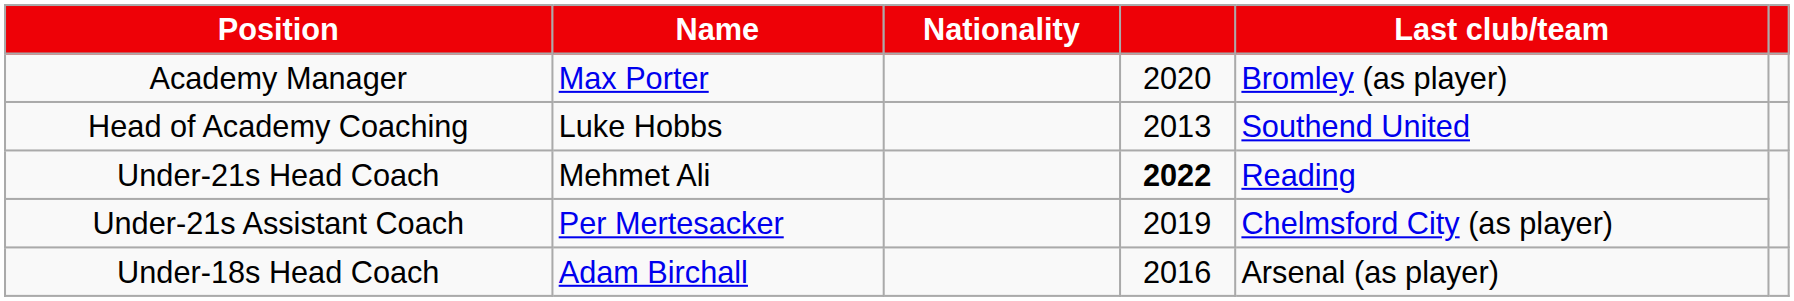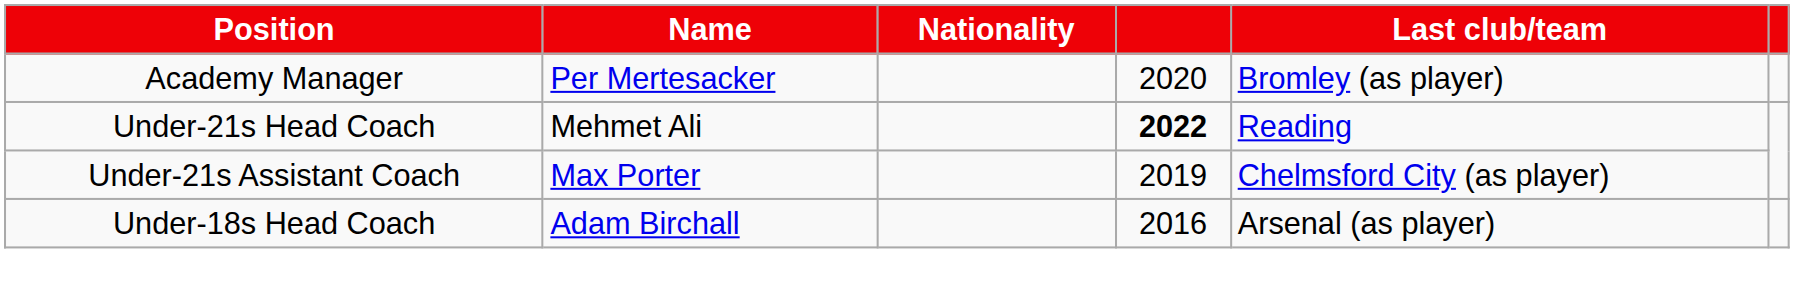Academy Manager | Name: Max Porter -> Per Mertesacker
- row: Head of Academy Coaching | Luke Hobbs | 2013 | Southend United
Under-21s Assistant Coach | Name: Per Mertesacker -> Max Porter
